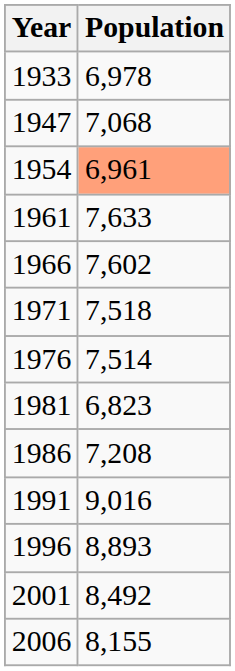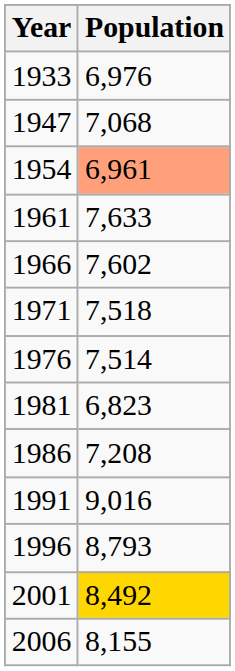1933 | Population: 6,978 -> 6,976
1996 | Population: 8,893 -> 8,793
2001 | Population: no background -> gold background
